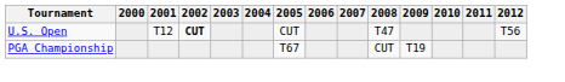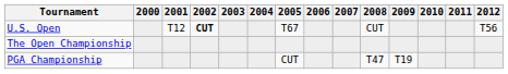U.S. Open | 2005: CUT -> T67
U.S. Open | 2008: T47 -> CUT
+ row: The Open Championship
PGA Championship | 2005: T67 -> CUT
PGA Championship | 2008: CUT -> T47
